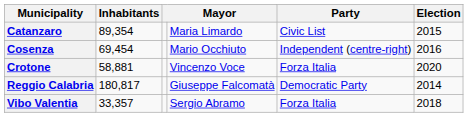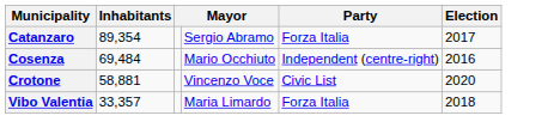Catanzaro | column 4: Maria Limardo -> Sergio Abramo
Catanzaro | Party: Civic List -> Forza Italia
Catanzaro | Election: 2015 -> 2017
Cosenza | Inhabitants: 69,454 -> 69,484
Crotone | Party: Forza Italia -> Civic List
- row: Reggio Calabria | 180,817 | Giuseppe Falcomatà | Democratic Party | 2014
Vibo Valentia | column 4: Sergio Abramo -> Maria Limardo
